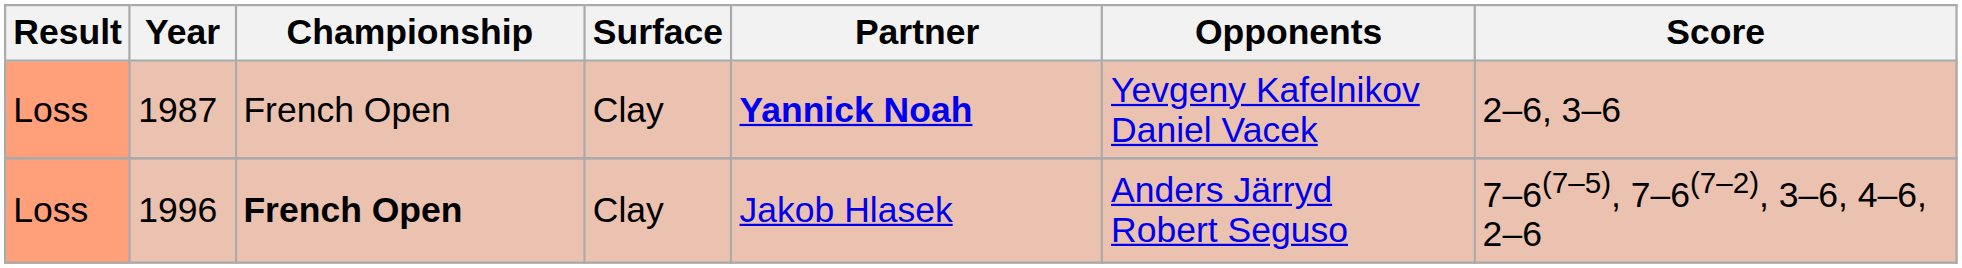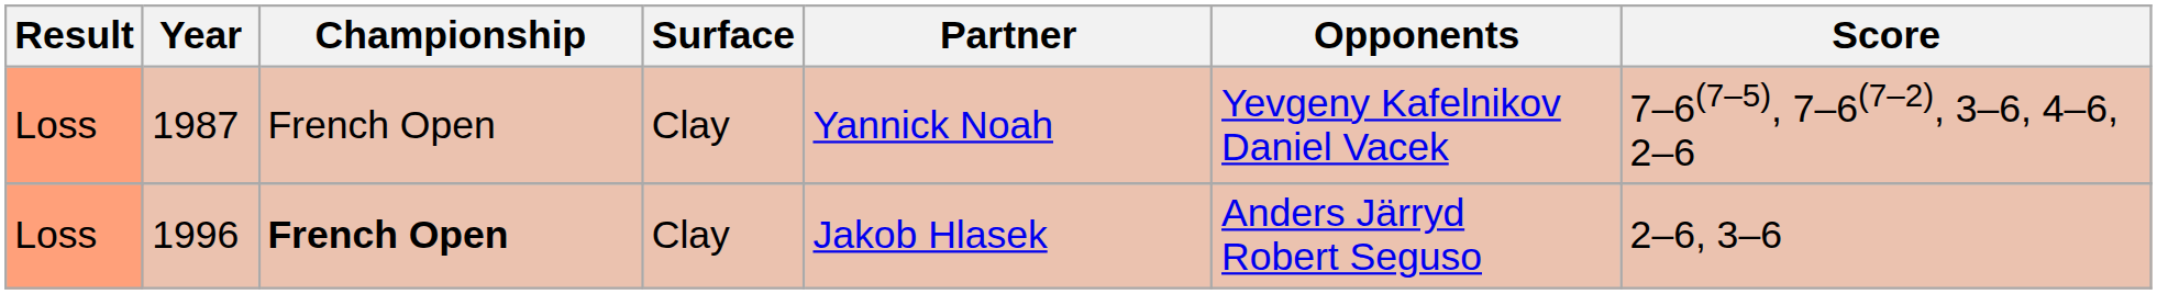1987 | Partner: bold -> normal
1987 | Score: 2–6, 3–6 -> 7–6(7–5), 7–6(7–2), 3–6, 4–6, 2–6
1996 | Score: 7–6(7–5), 7–6(7–2), 3–6, 4–6, 2–6 -> 2–6, 3–6
